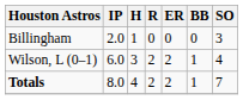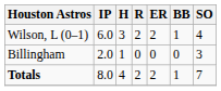rows swapped: Wilson, L (0–1) <-> Billingham
